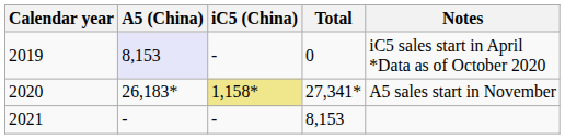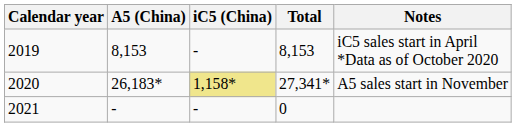2019 | A5 (China): lavender background -> no background
2019 | Total: 0 -> 8,153
2021 | Total: 8,153 -> 0
